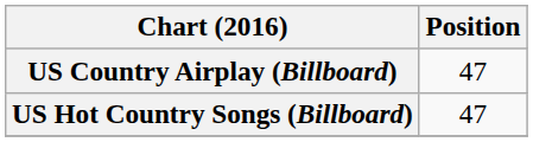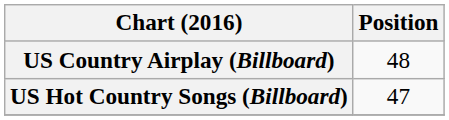US Country Airplay (Billboard) | Position: 47 -> 48
